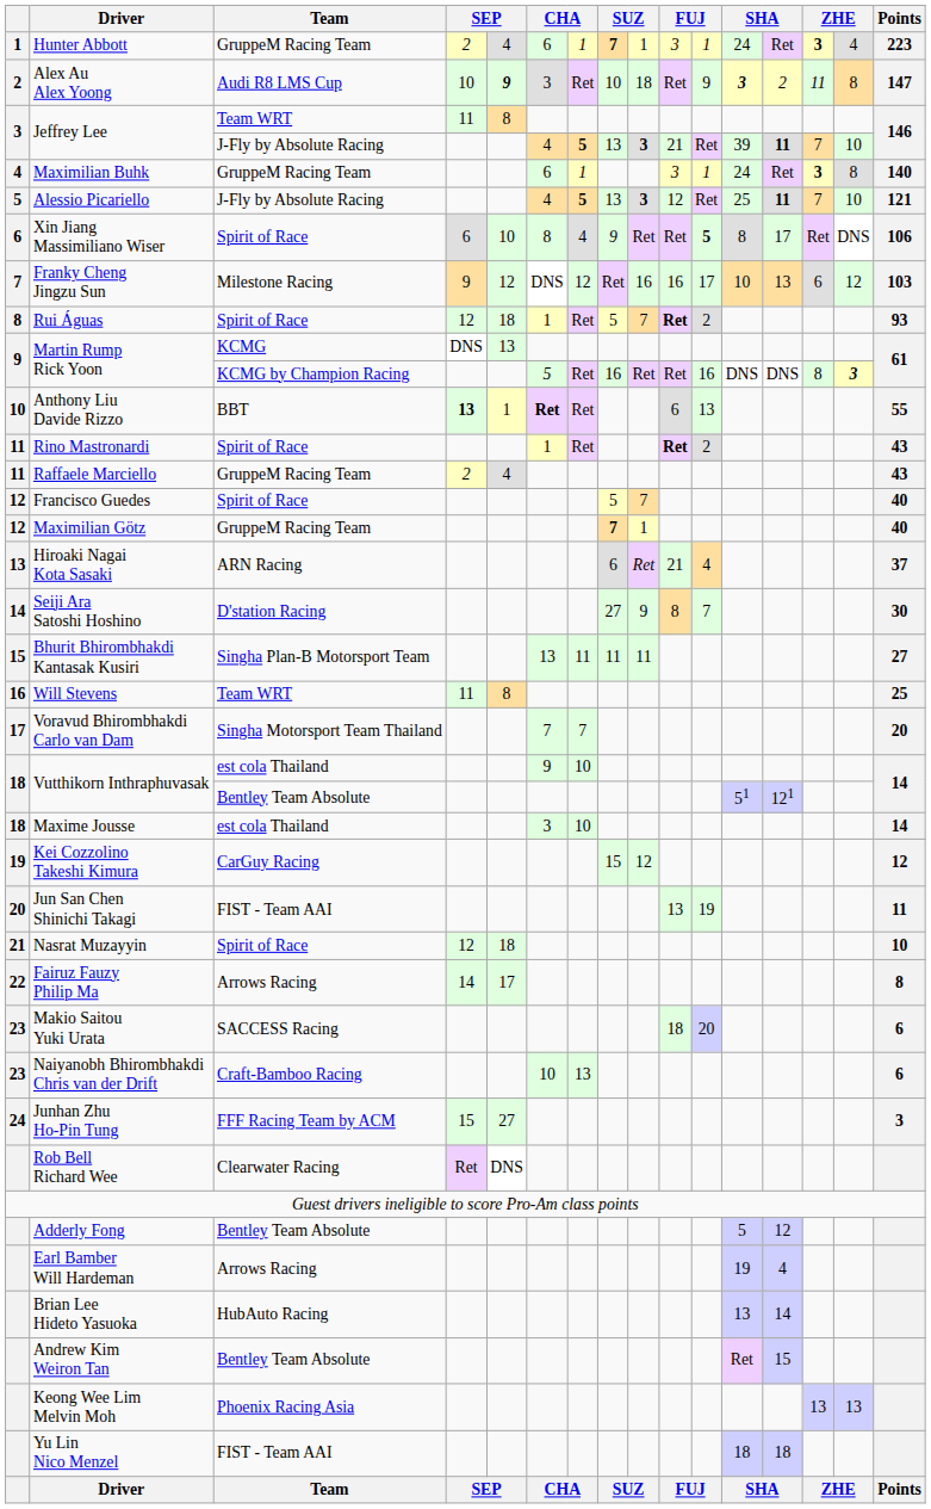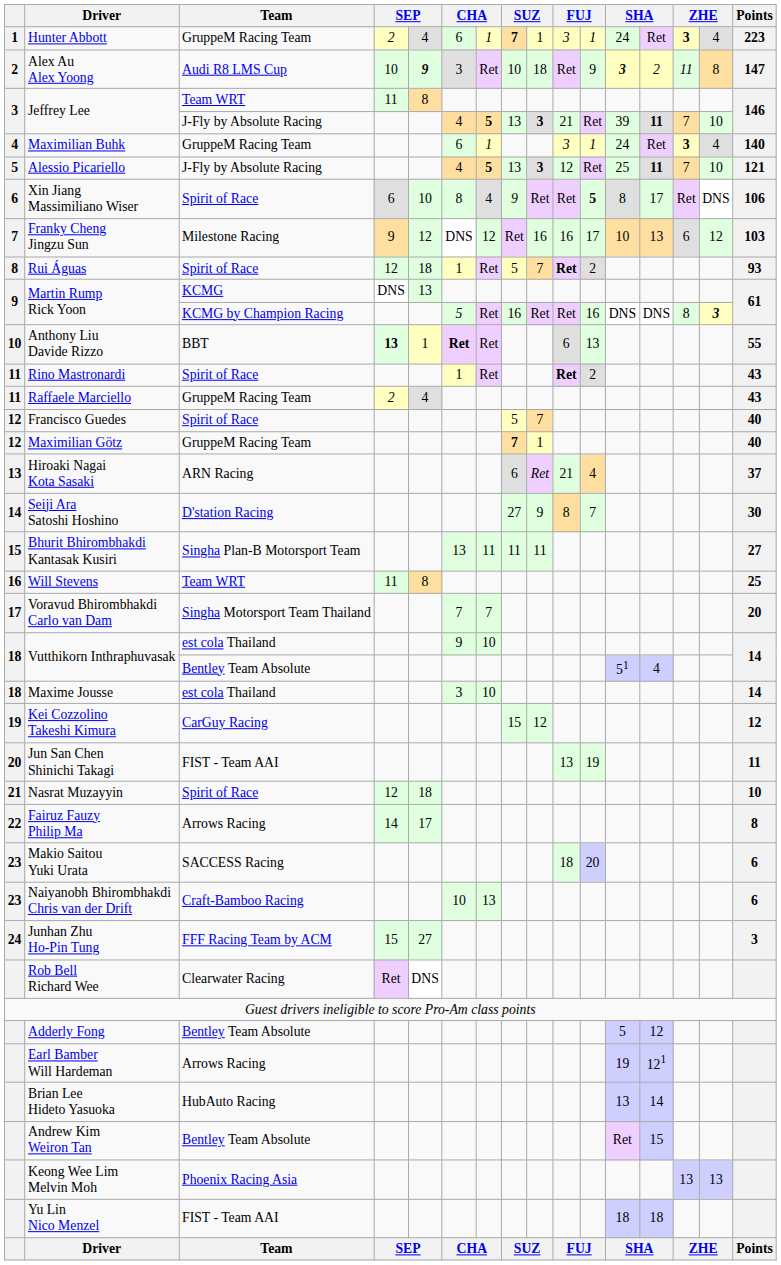Maximilian Buhk | column 15: 8 -> 4
Vutthikorn Inthraphuvasak / Bentley Team Absolute | column 13: 121 -> 4
Earl Bamber Will Hardeman | column 13: 4 -> 121
